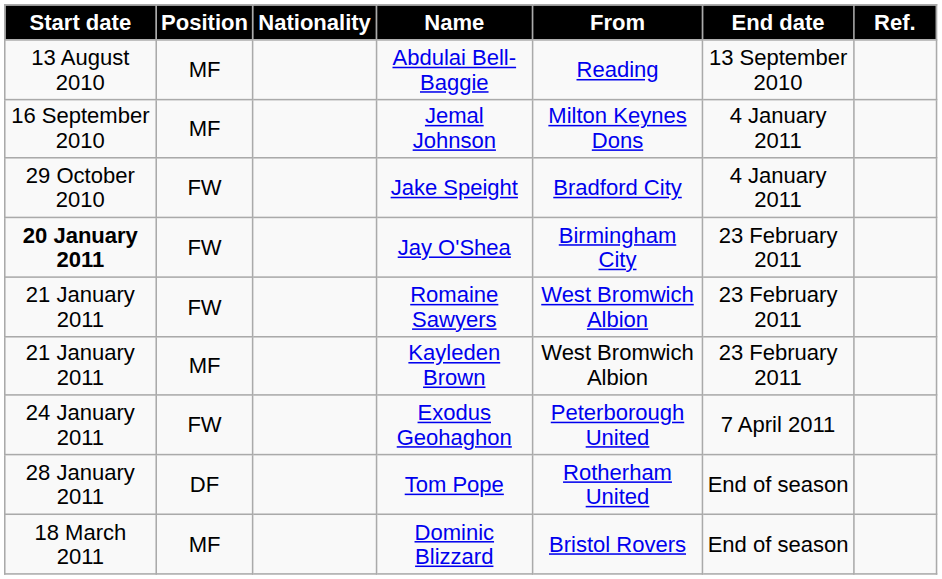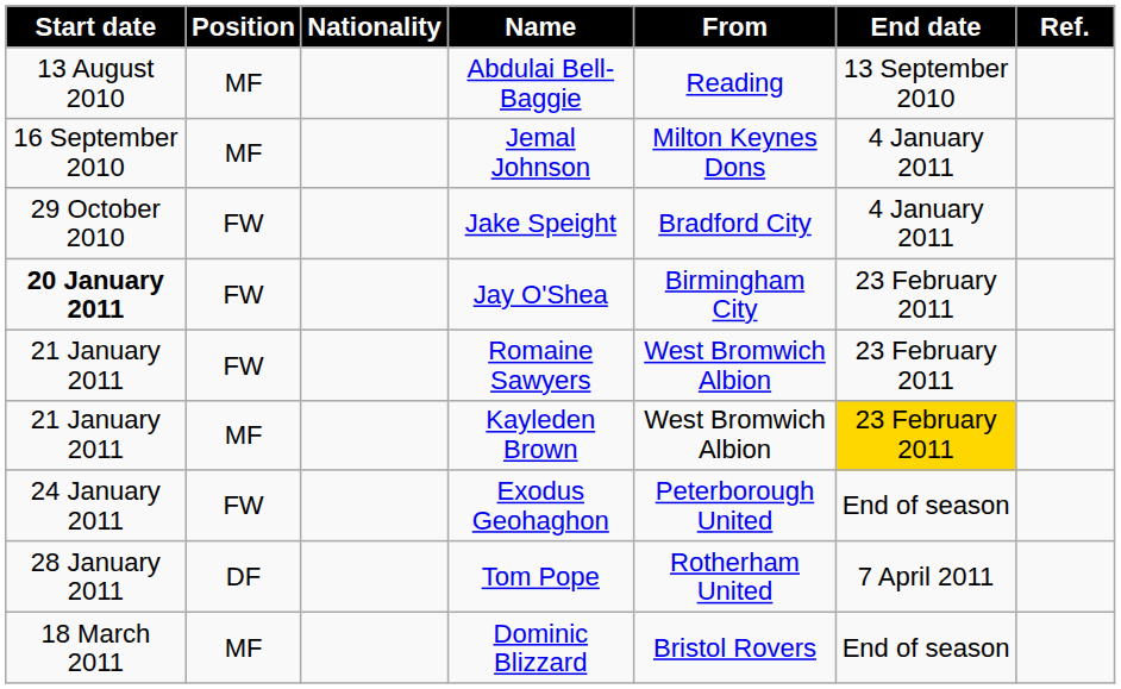Kayleden Brown | End date: no background -> gold background
Exodus Geohaghon | End date: 7 April 2011 -> End of season
Tom Pope | End date: End of season -> 7 April 2011
